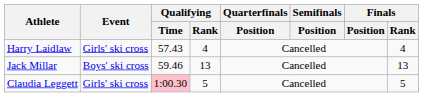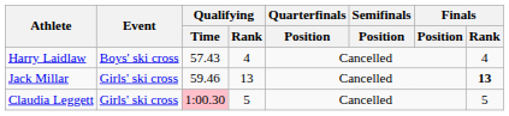Harry Laidlaw | Event: Girls' ski cross -> Boys' ski cross
Jack Millar | Event: Boys' ski cross -> Girls' ski cross
Jack Millar | Finals / Rank: normal -> bold
